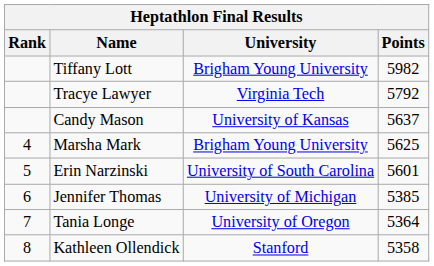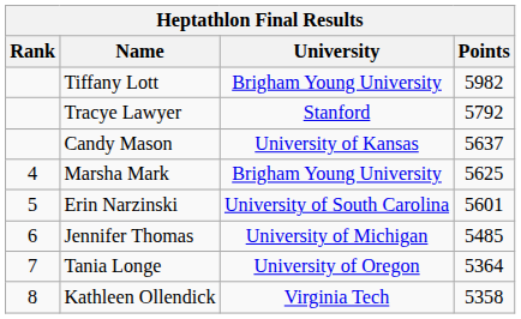Tracye Lawyer | University: Virginia Tech -> Stanford
Jennifer Thomas | Points: 5385 -> 5485
Kathleen Ollendick | University: Stanford -> Virginia Tech
